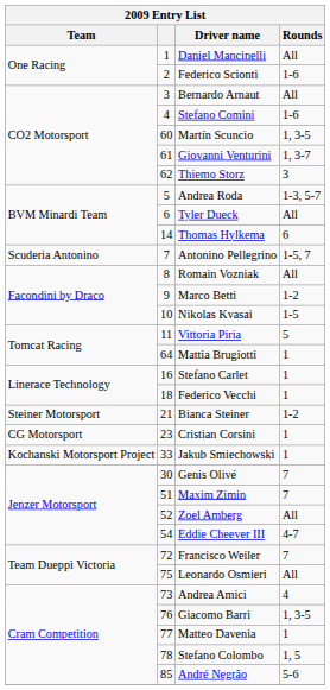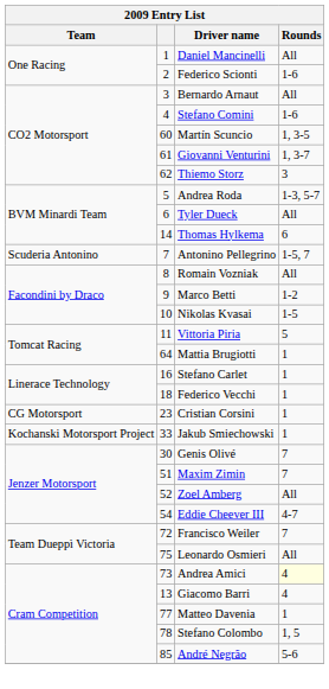- row: Steiner Motorsport | 21 | Bianca Steiner | 1-2
Andrea Amici | Rounds: no background -> lightyellow background
Giacomo Barri | column 2: 76 -> 13
Giacomo Barri | Rounds: 1, 3-5 -> 4
